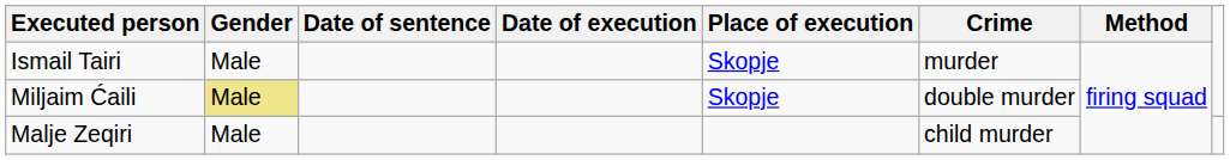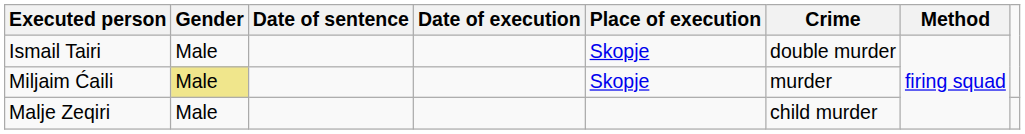Ismail Tairi | Crime: murder -> double murder
Miljaim Ćaili | Crime: double murder -> murder
